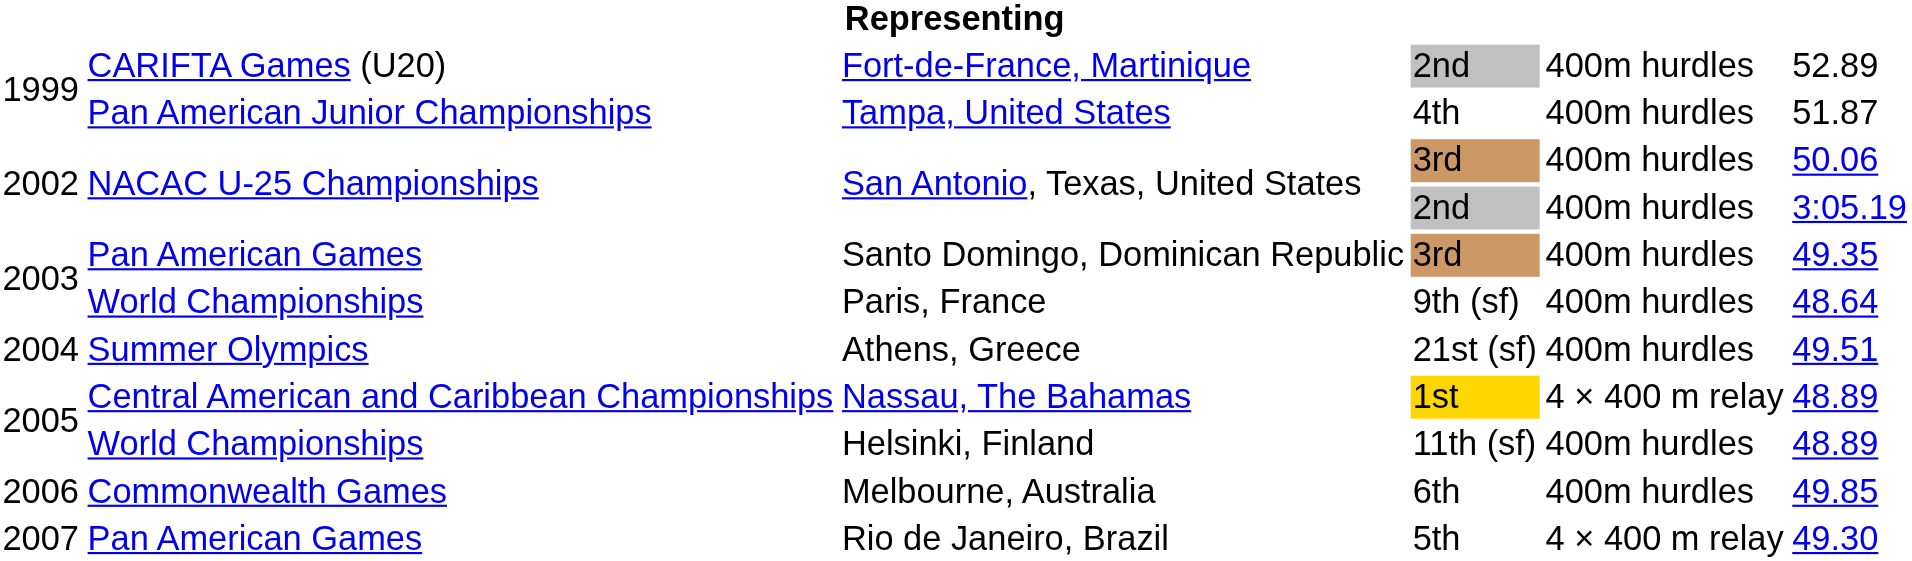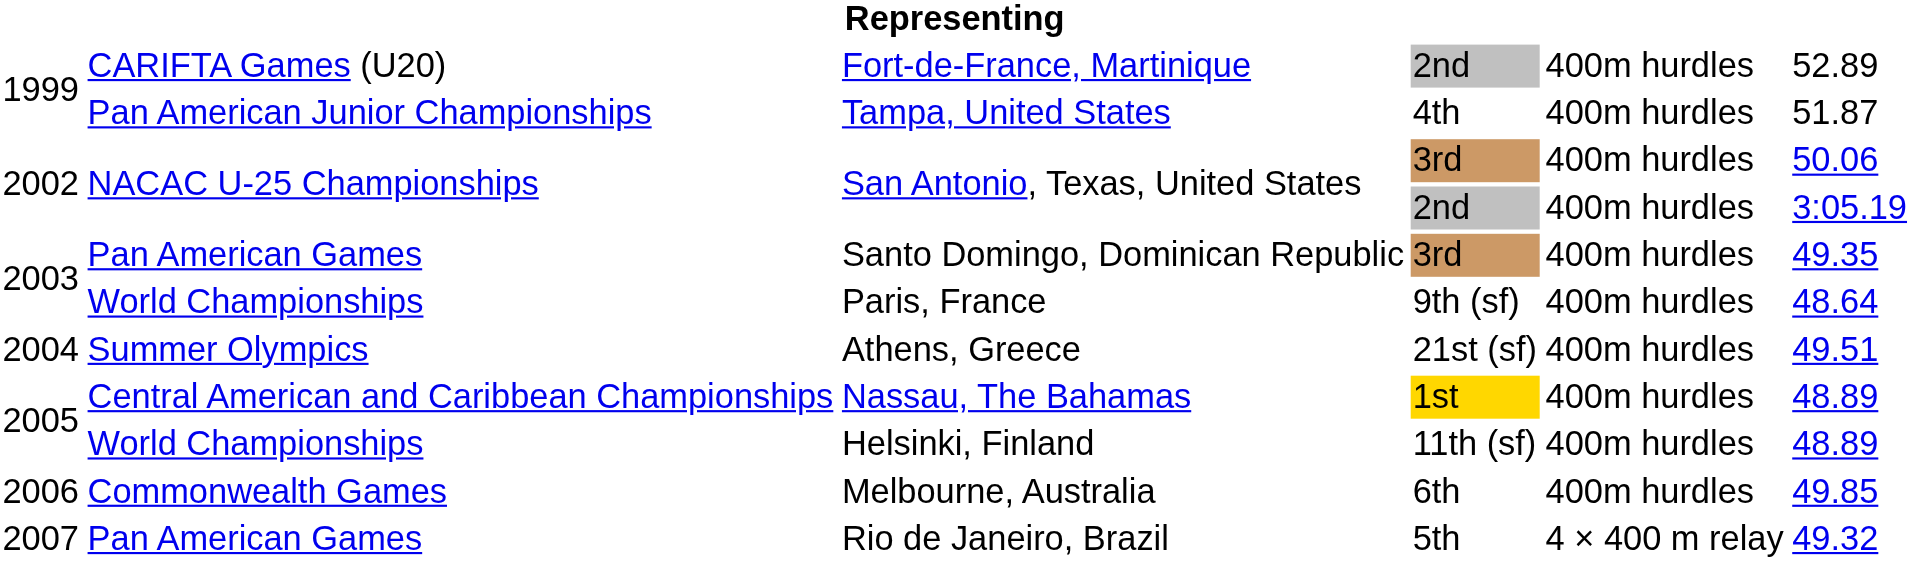Nassau, The Bahamas | column 5: 4 × 400 m relay -> 400m hurdles
Rio de Janeiro, Brazil | column 6: 49.30 -> 49.32
